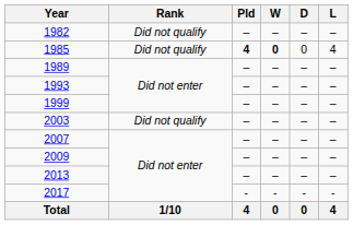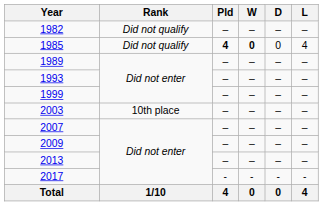2003 | Rank: Did not qualify -> 10th place
